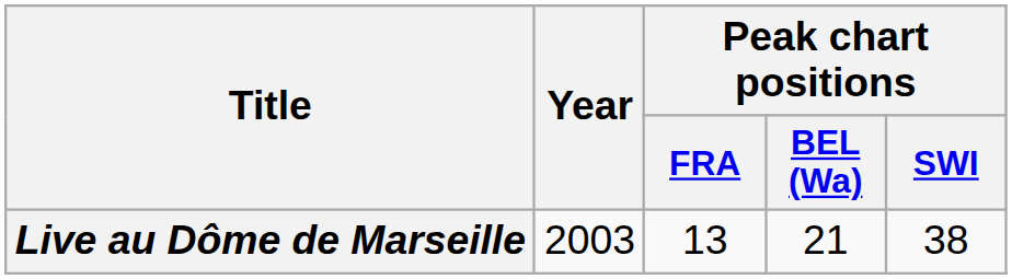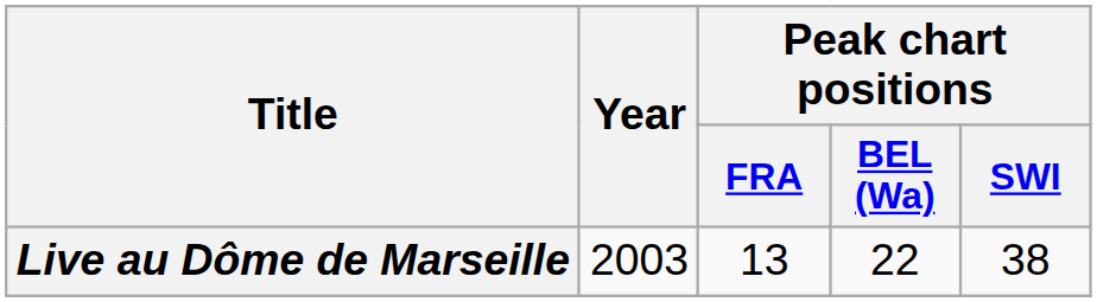Live au Dôme de Marseille | Peak chart positions / BEL (Wa): 21 -> 22
